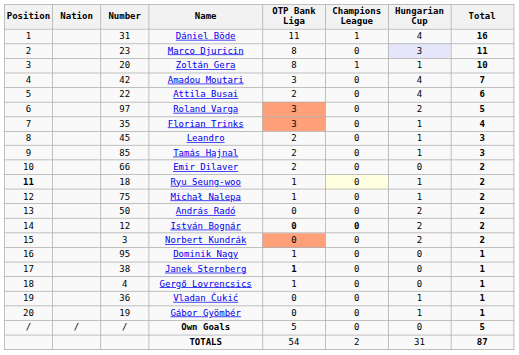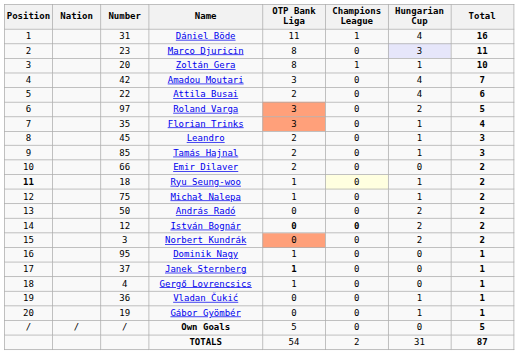Janek Sternberg | Number: 38 -> 37
